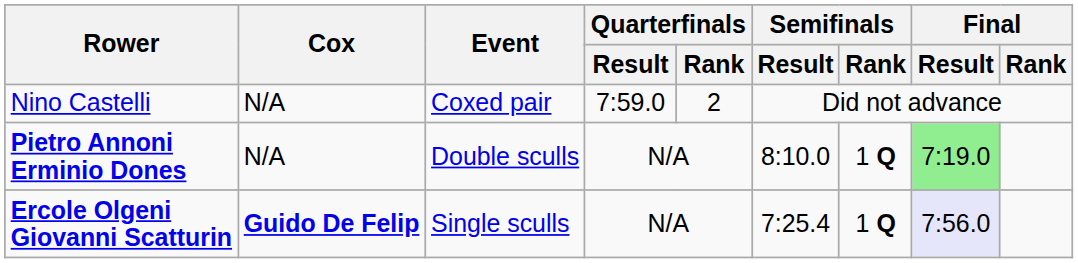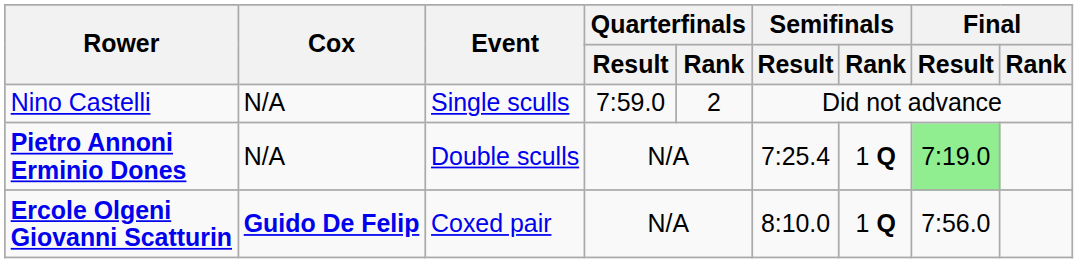Nino Castelli | Event: Coxed pair -> Single sculls
Pietro Annoni Erminio Dones | Semifinals / Result: 8:10.0 -> 7:25.4
Ercole Olgeni Giovanni Scatturin | Event: Single sculls -> Coxed pair
Ercole Olgeni Giovanni Scatturin | Semifinals / Result: 7:25.4 -> 8:10.0
Ercole Olgeni Giovanni Scatturin | Final / Result: lavender background -> no background
